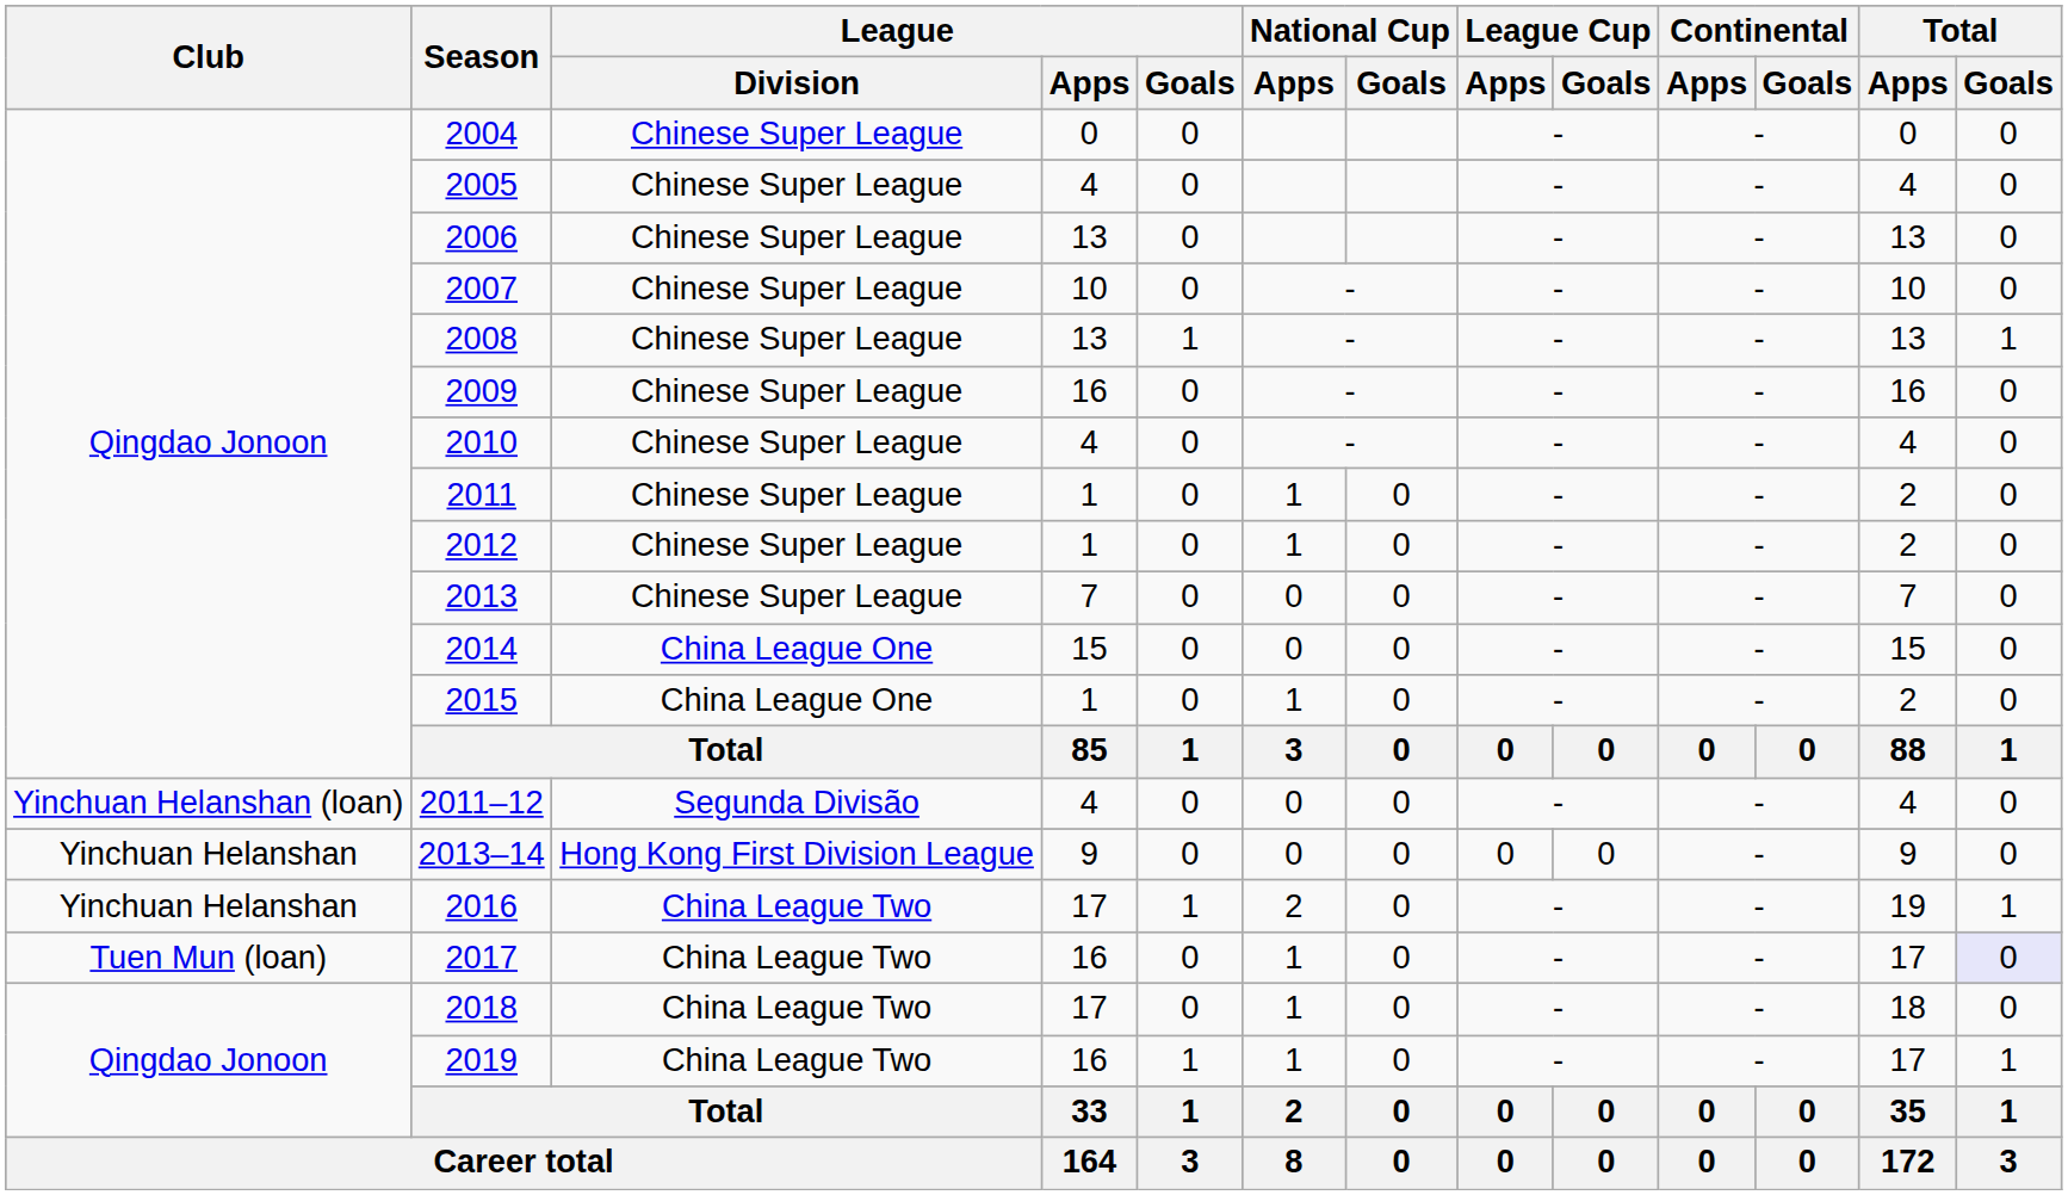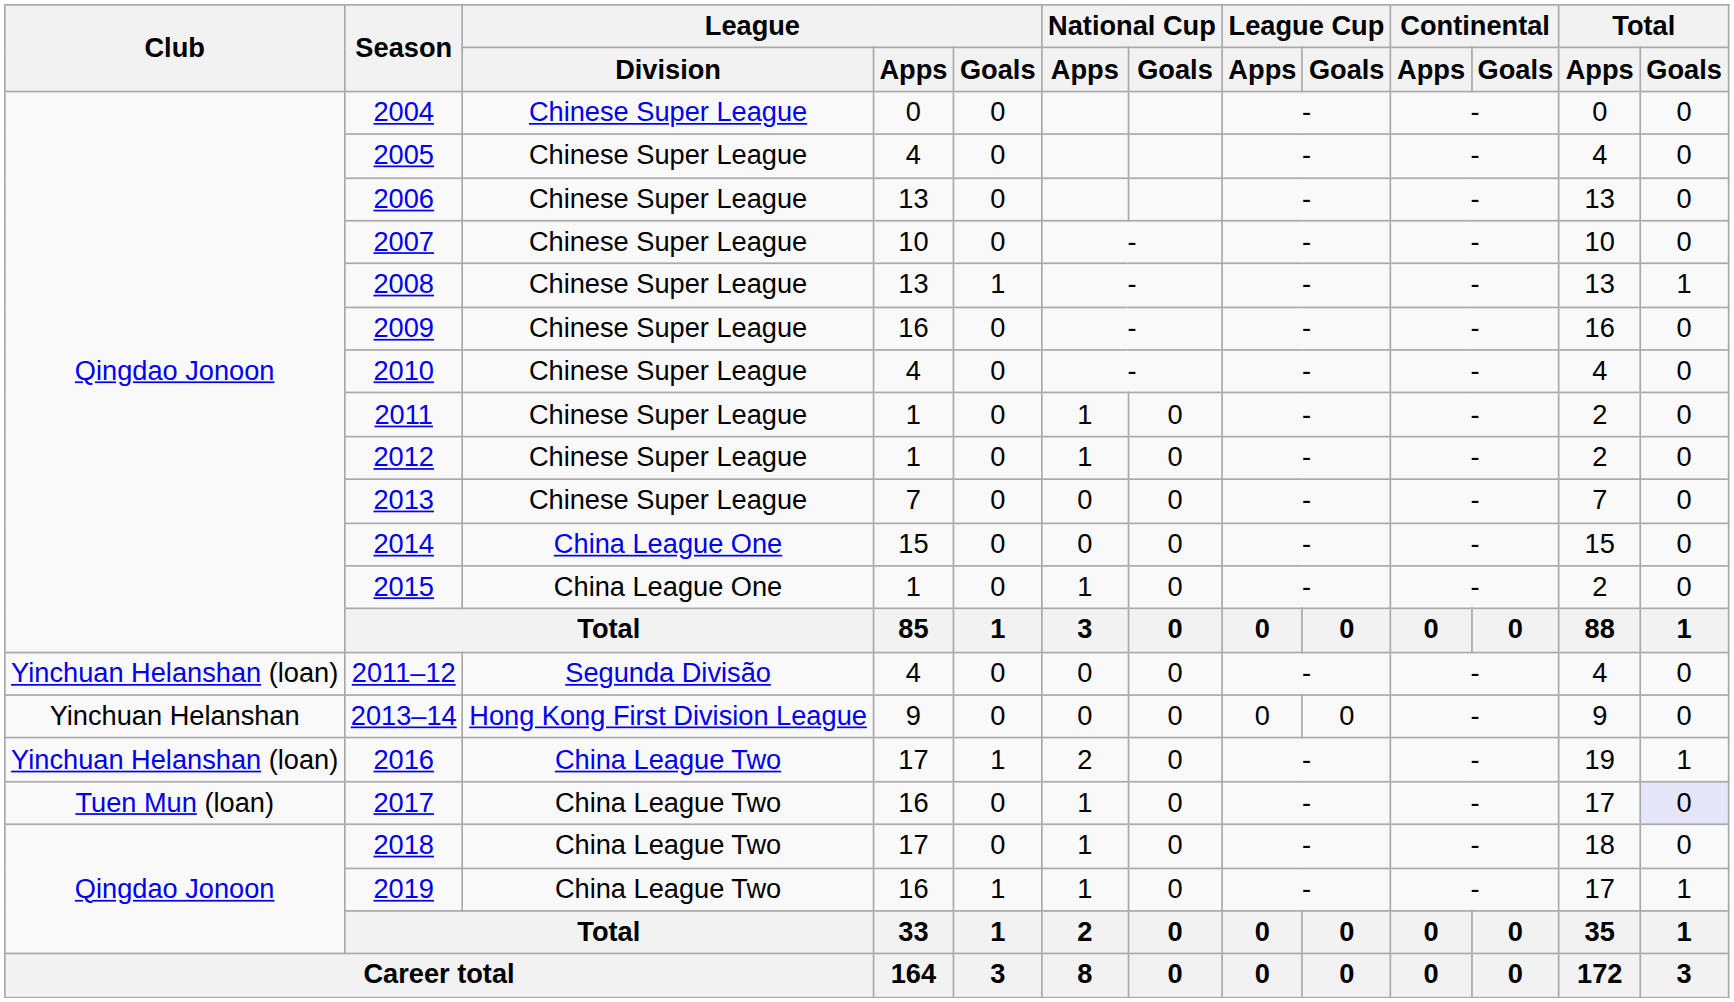2016 | Club: Yinchuan Helanshan -> Yinchuan Helanshan (loan)
